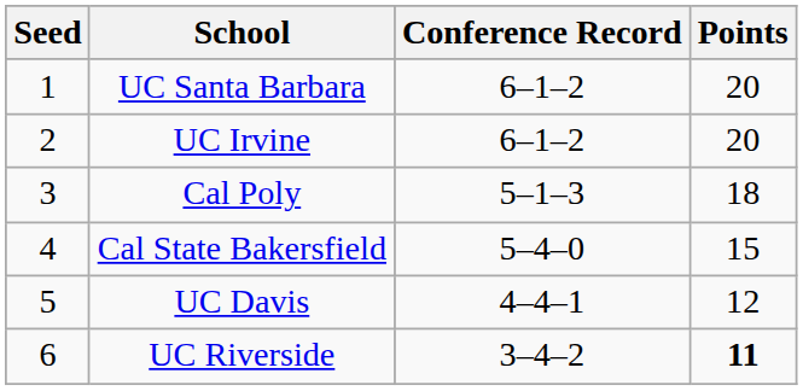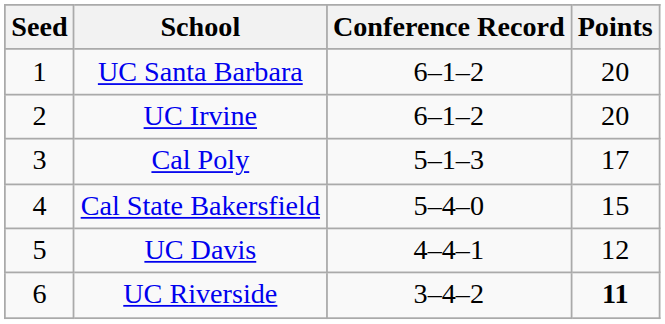Cal Poly | Points: 18 -> 17
